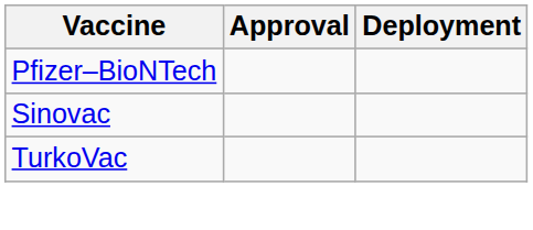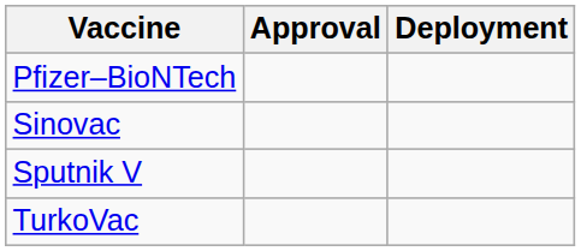+ row: Sputnik V
